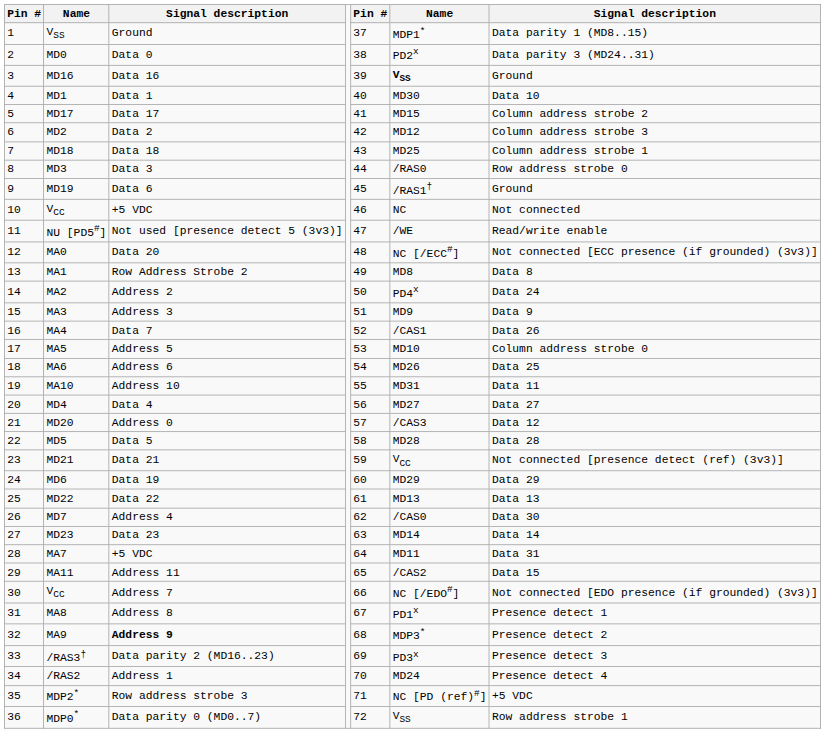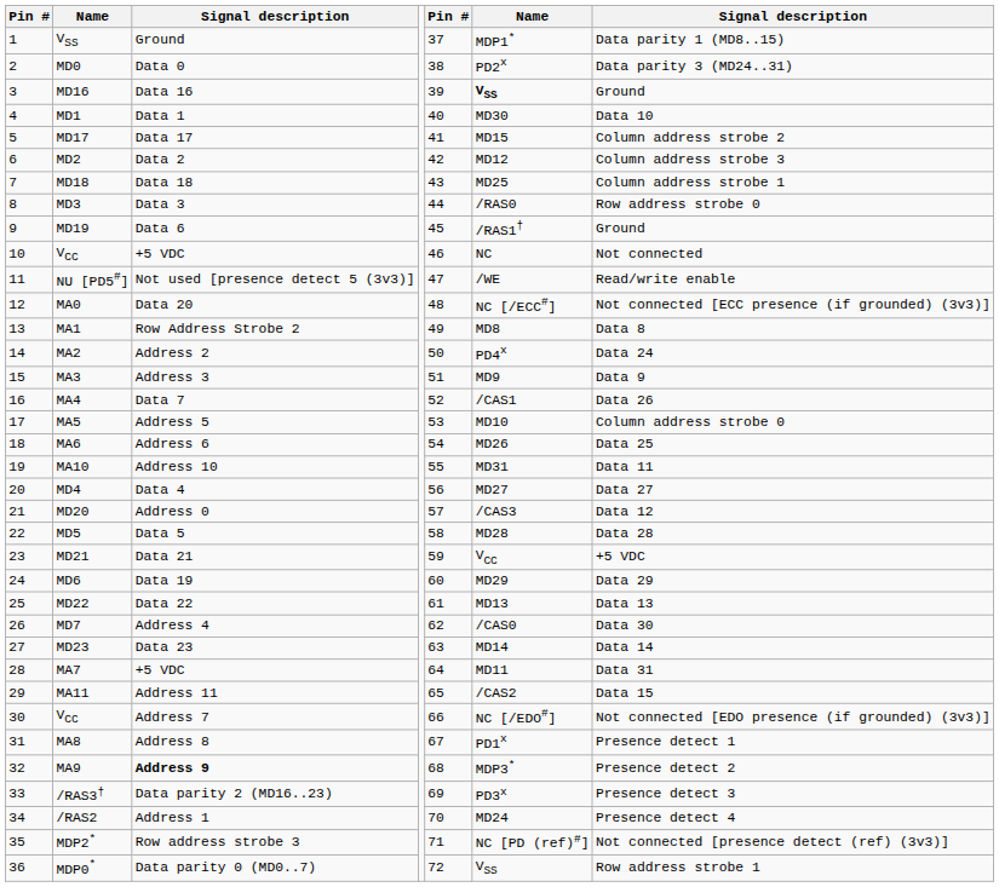MD21 | column 7: Not connected [presence detect (ref) (3v3)] -> +5 VDC
MDP2* | column 7: +5 VDC -> Not connected [presence detect (ref) (3v3)]
